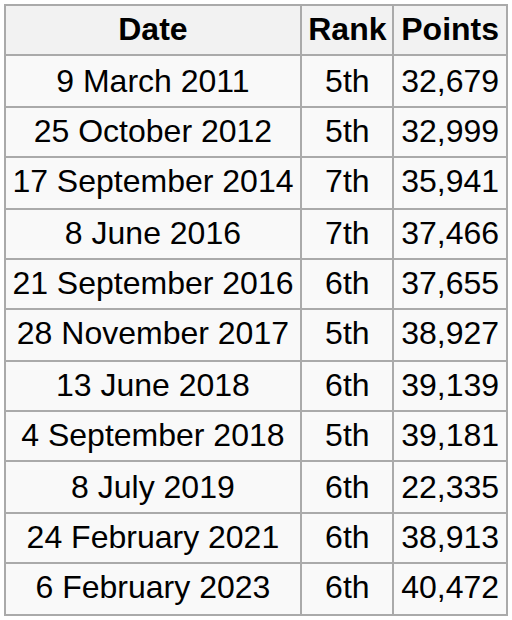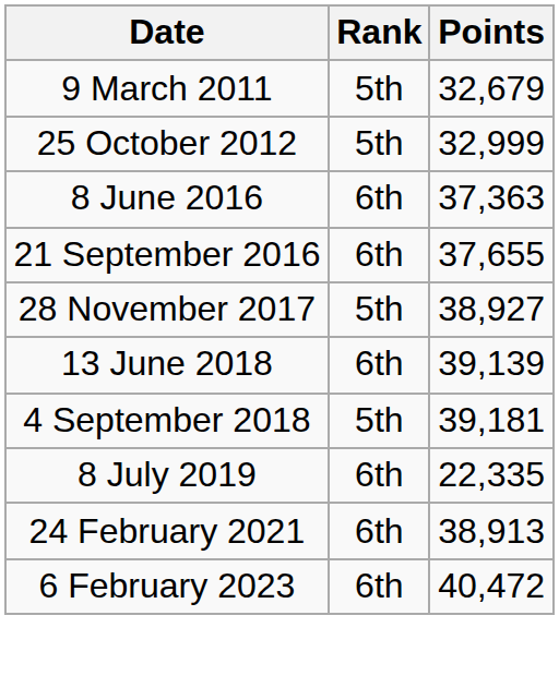- row: 17 September 2014 | 7th | 35,941
8 June 2016 | Rank: 7th -> 6th
8 June 2016 | Points: 37,466 -> 37,363
